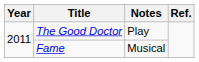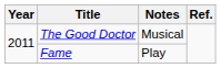The Good Doctor | Notes: Play -> Musical
Fame | Notes: Musical -> Play
